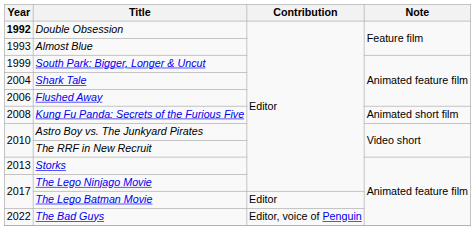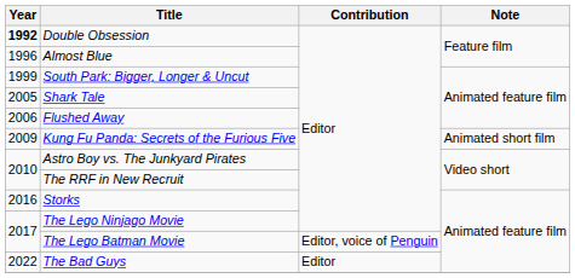Almost Blue | Year: 1993 -> 1996
Shark Tale | Year: 2004 -> 2005
Kung Fu Panda: Secrets of the Furious Five | Year: 2008 -> 2009
Storks | Year: 2013 -> 2016
The Lego Batman Movie | Contribution: Editor -> Editor, voice of Penguin
The Bad Guys | Contribution: Editor, voice of Penguin -> Editor
